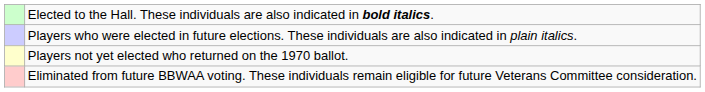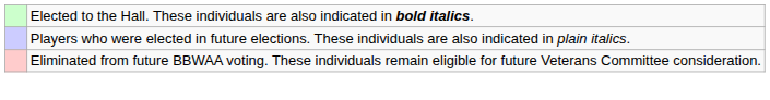- row: Players not yet elected who returned on the 1970 ballot.
